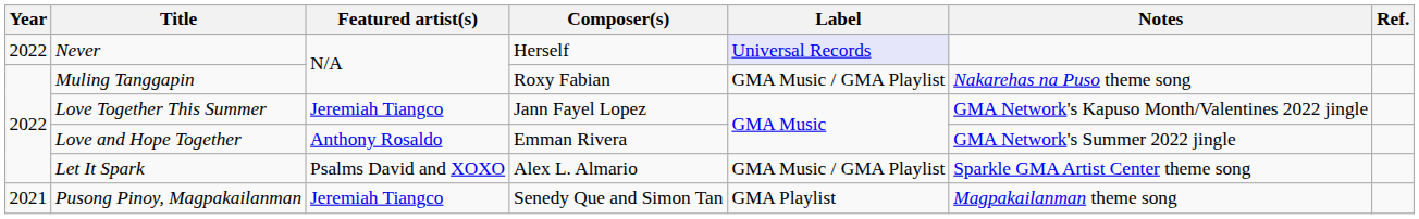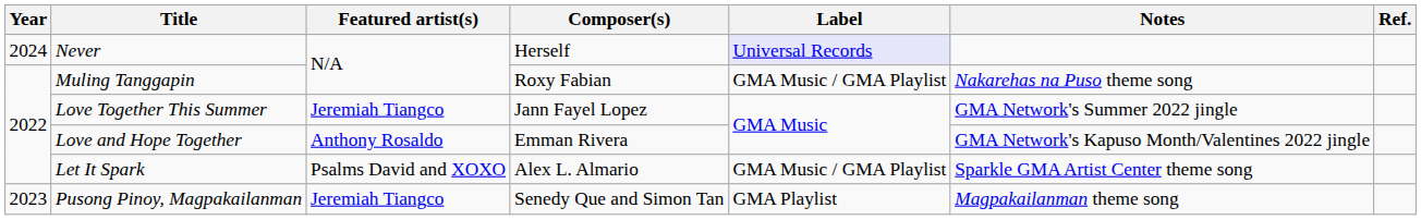Never | Year: 2022 -> 2024
Love Together This Summer | Notes: GMA Network's Kapuso Month/Valentines 2022 jingle -> GMA Network's Summer 2022 jingle
Love and Hope Together | Notes: GMA Network's Summer 2022 jingle -> GMA Network's Kapuso Month/Valentines 2022 jingle
Pusong Pinoy, Magpakailanman | Year: 2021 -> 2023
